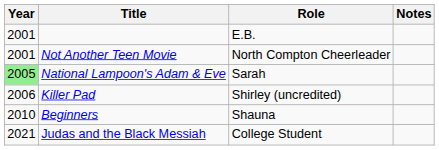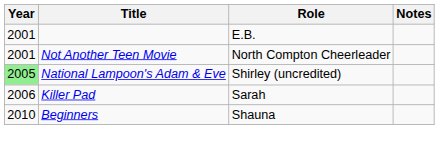National Lampoon's Adam & Eve | Role: Sarah -> Shirley (uncredited)
Killer Pad | Role: Shirley (uncredited) -> Sarah
- row: 2021 | Judas and the Black Messiah | College Student
